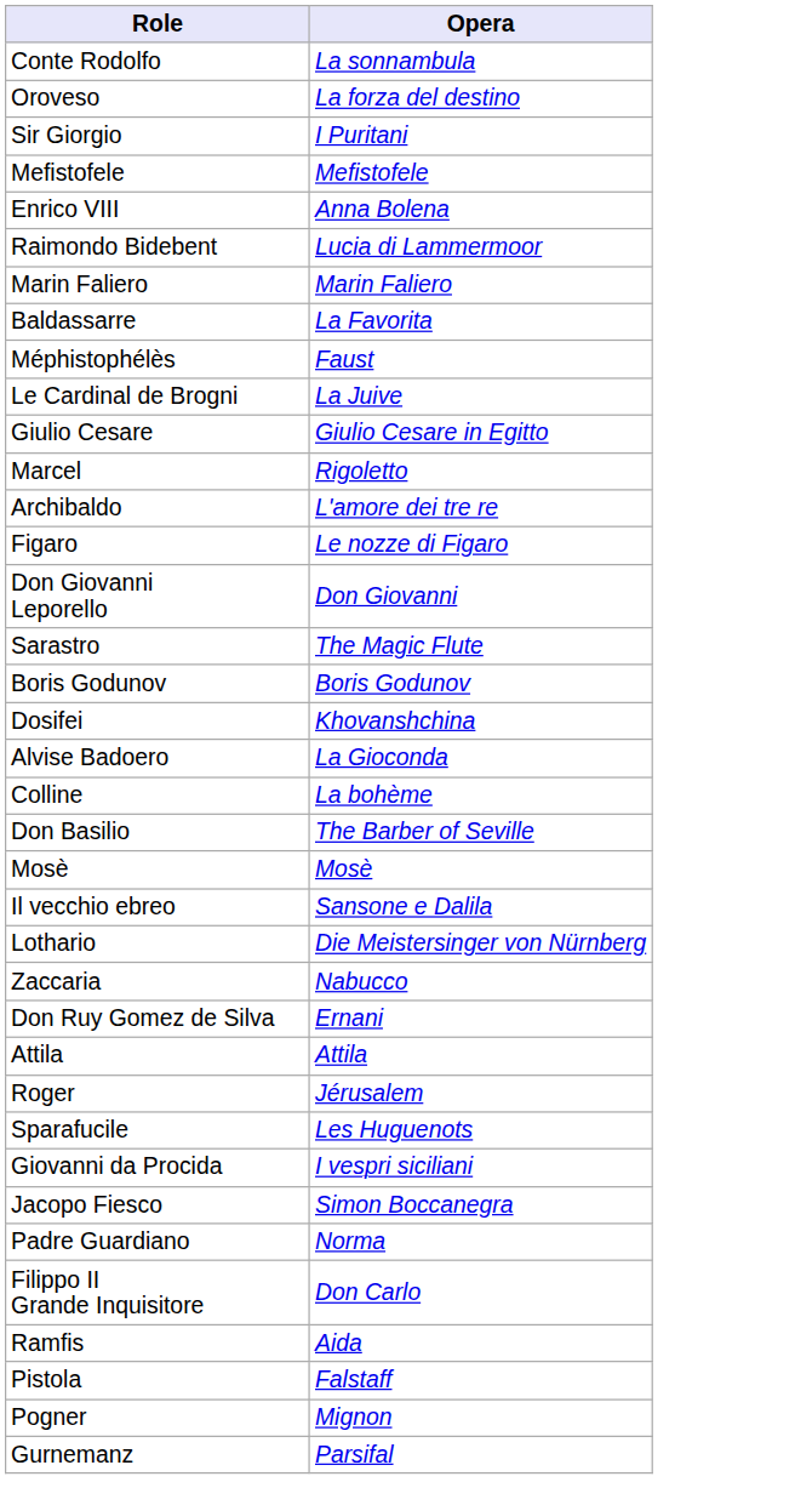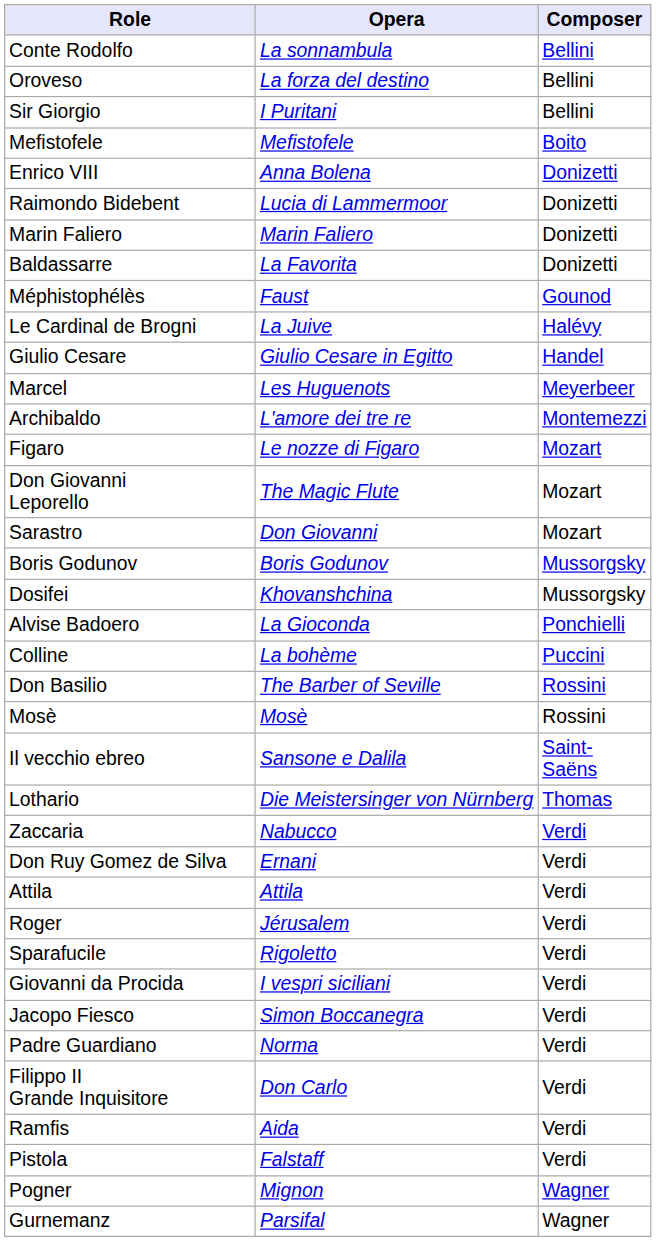+ column: Composer | Bellini | Bellini | Bellini | Boito | Donizetti | Donizetti | Donizetti | Donizetti | Gounod | Halévy | Handel | Meyerbeer | Montemezzi | Mozart | Mozart | Mozart | Mussorgsky | Mussorgsky | Ponchielli | Puccini | Rossini | Rossini | Saint-Saëns | Thomas | Verdi | Verdi | Verdi | Verdi | Verdi | Verdi | Verdi | Verdi | Verdi | Verdi | Verdi | Wagner | Wagner
Marcel | Opera: Rigoletto -> Les Huguenots
Don Giovanni Leporello | Opera: Don Giovanni -> The Magic Flute
Sarastro | Opera: The Magic Flute -> Don Giovanni
Sparafucile | Opera: Les Huguenots -> Rigoletto
